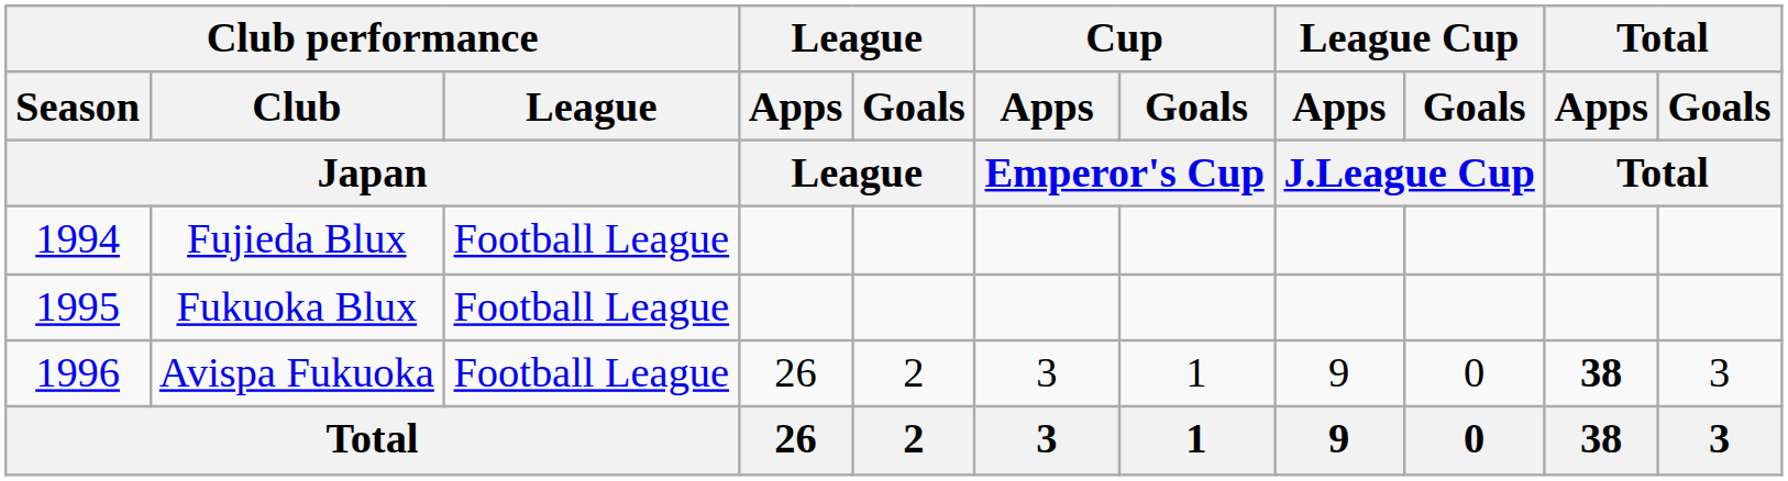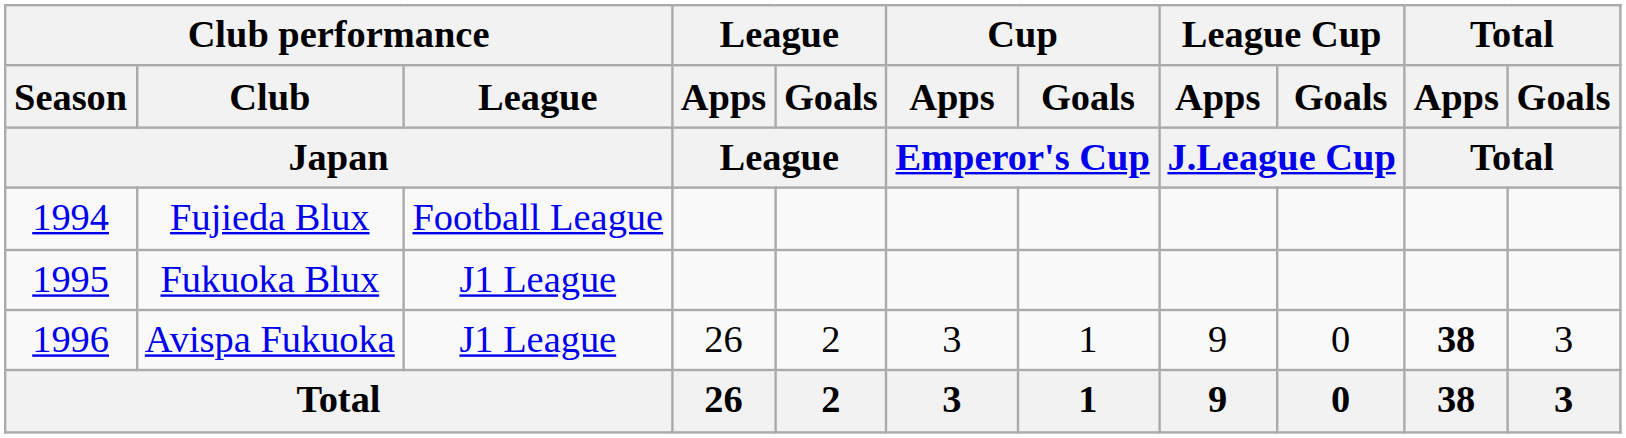Fukuoka Blux | Club performance / League / Japan: Football League -> J1 League
Avispa Fukuoka | Club performance / League / Japan: Football League -> J1 League
